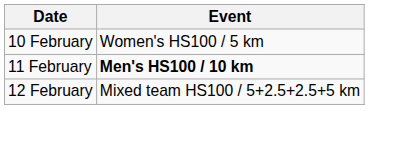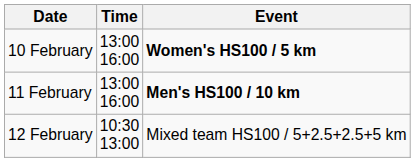+ column: Time | 13:00 16:00 | 13:00 16:00 | 10:30 13:00
10 February | Event: normal -> bold
